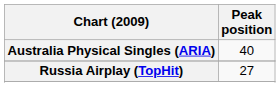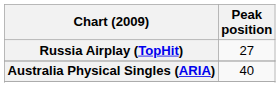rows swapped: Australia Physical Singles (ARIA) <-> Russia Airplay (TopHit)
